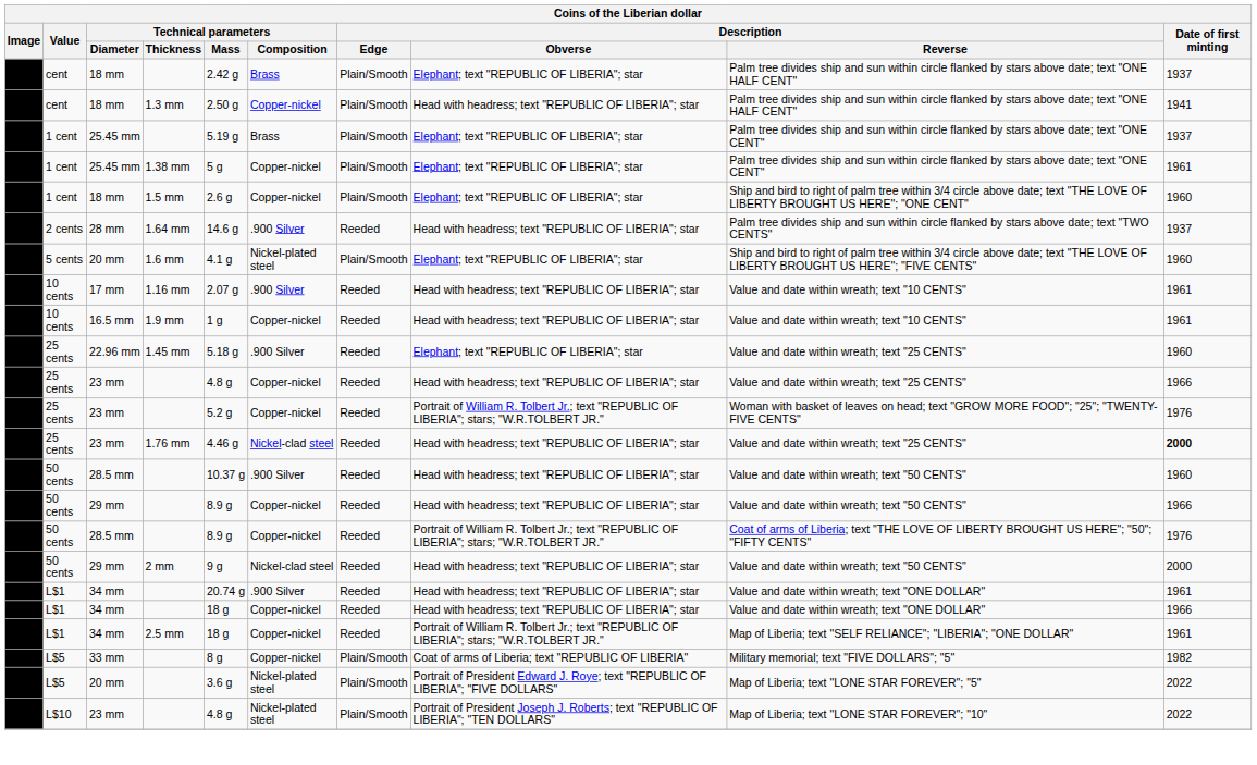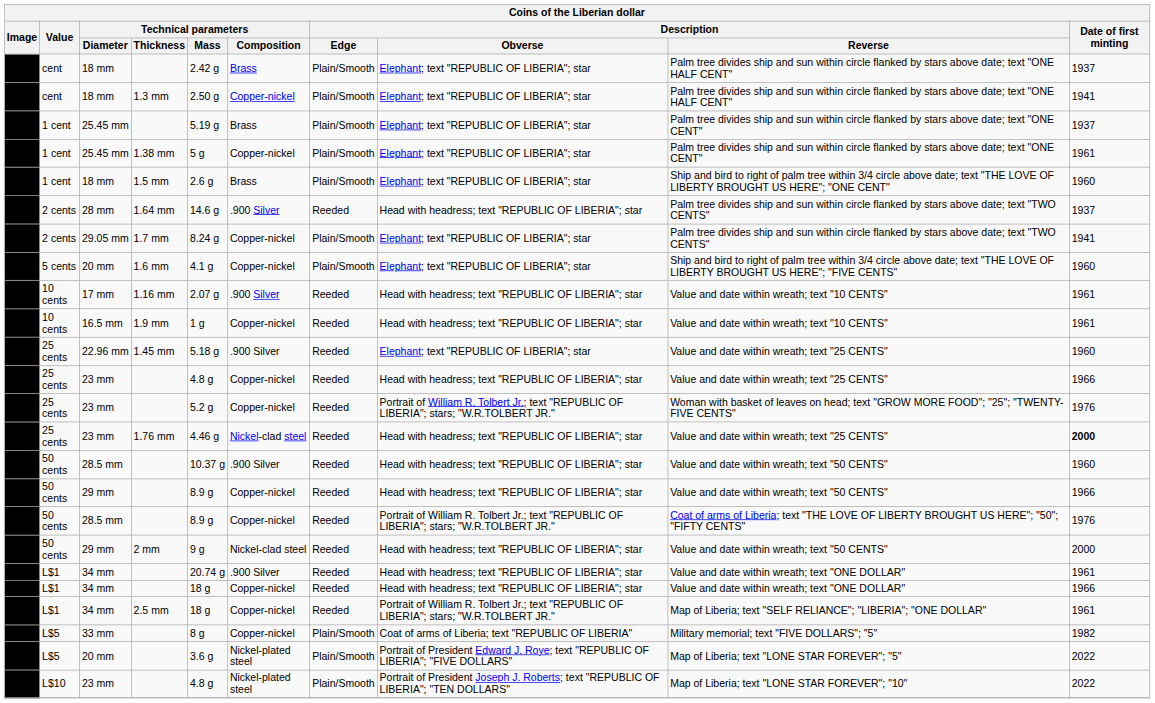18 mm / 1.3 mm | Description / Obverse: Head with headress; text "REPUBLIC OF LIBERIA"; star -> Elephant; text "REPUBLIC OF LIBERIA"; star
18 mm / 1.5 mm | Technical parameters / Composition: Copper-nickel -> Brass
+ row: 2 cents | 29.05 mm | 1.7 mm | 8.24 g | Copper-nickel | Plain/Smooth | Elephant; text "REPUBLIC OF LIBERIA"; star | Palm tree divides ship and sun within circle flanked by stars above date; text "TWO CENTS" | 1941
20 mm / 1.6 mm | Technical parameters / Composition: Nickel-plated steel -> Copper-nickel
